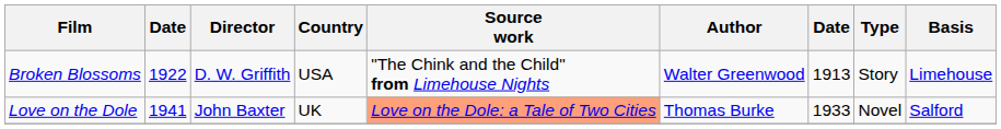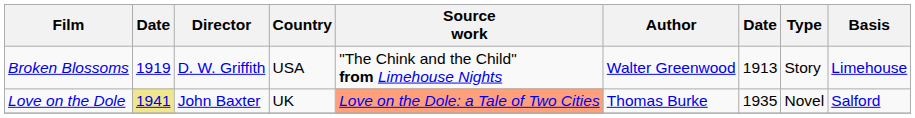Broken Blossoms | column 2: 1922 -> 1919
Love on the Dole | column 2: no background -> khaki background
Love on the Dole | column 7: 1933 -> 1935
